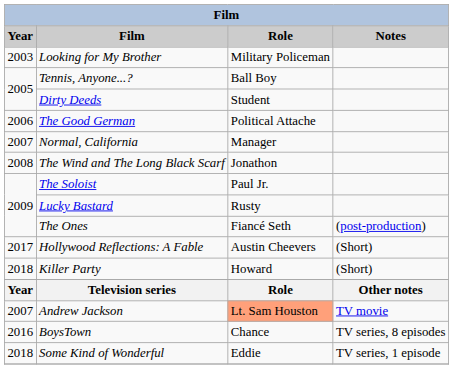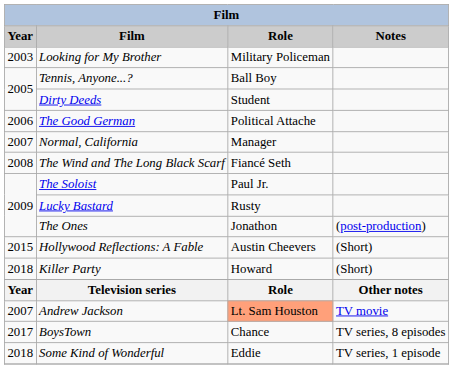The Wind and The Long Black Scarf | Role: Jonathon -> Fiancé Seth
The Ones | Role: Fiancé Seth -> Jonathon
Hollywood Reflections: A Fable | Year: 2017 -> 2015
BoysTown | Year: 2016 -> 2017
